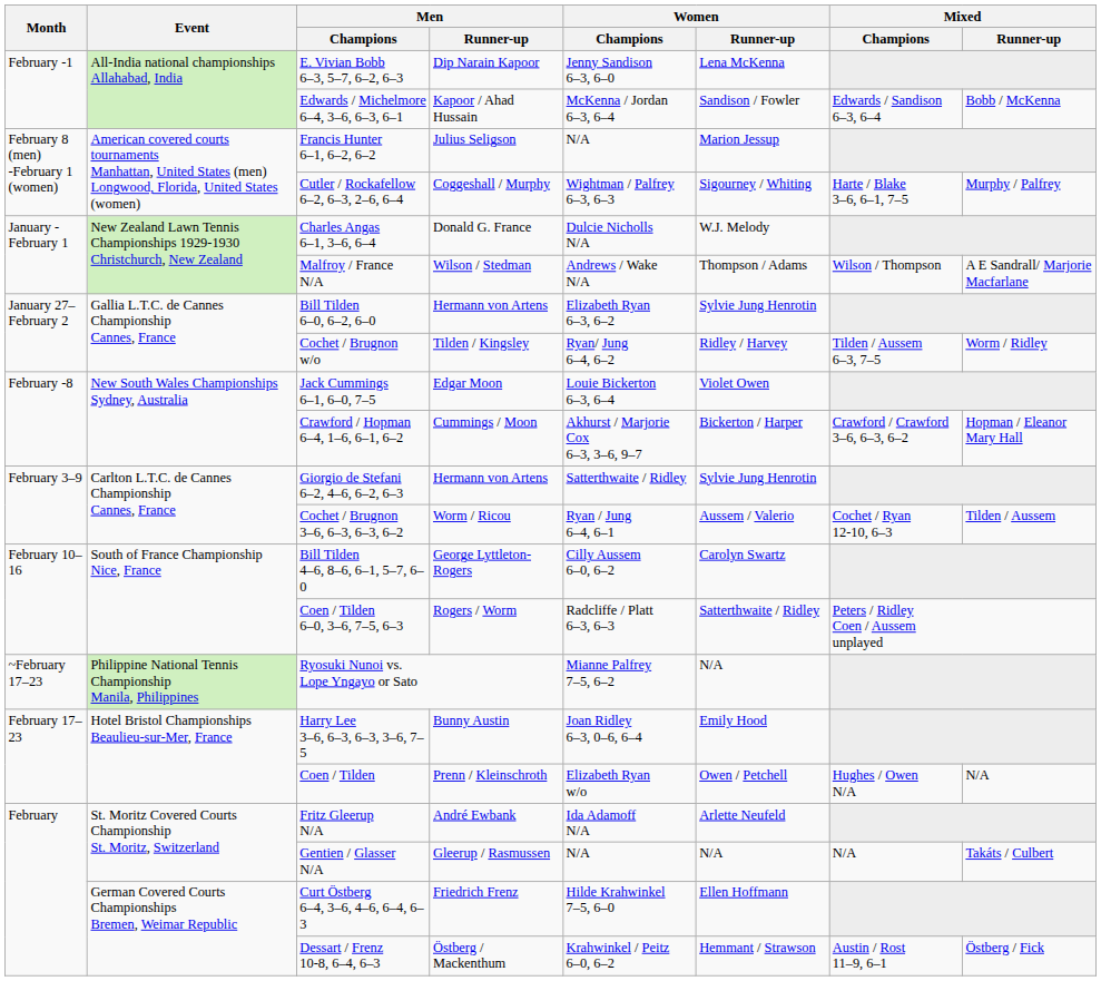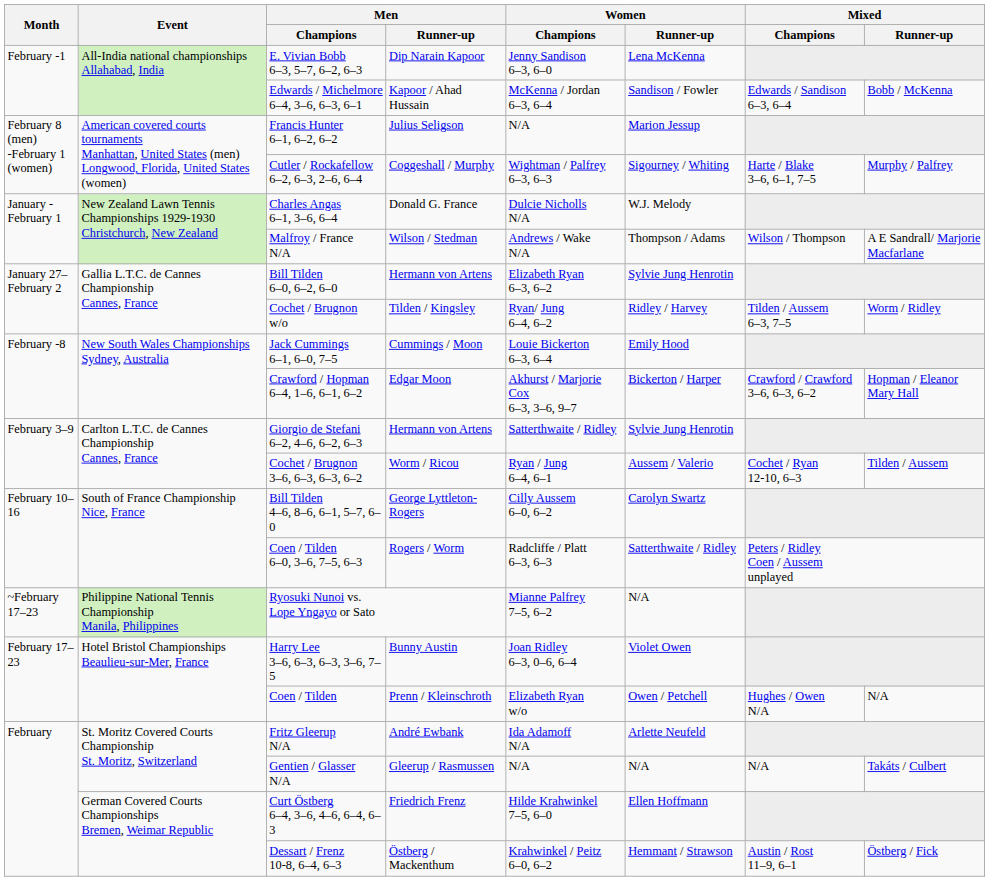Jack Cummings 6–1, 6–0, 7–5 | Men / Runner-up: Edgar Moon -> Cummings / Moon
Jack Cummings 6–1, 6–0, 7–5 | Women / Runner-up: Violet Owen -> Emily Hood
Crawford / Hopman 6–4, 1–6, 6–1, 6–2 | Men / Runner-up: Cummings / Moon -> Edgar Moon
Harry Lee 3–6, 6–3, 6–3, 3–6, 7–5 | Women / Runner-up: Emily Hood -> Violet Owen
